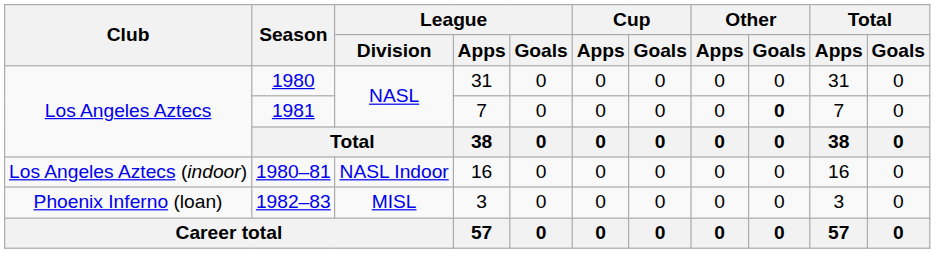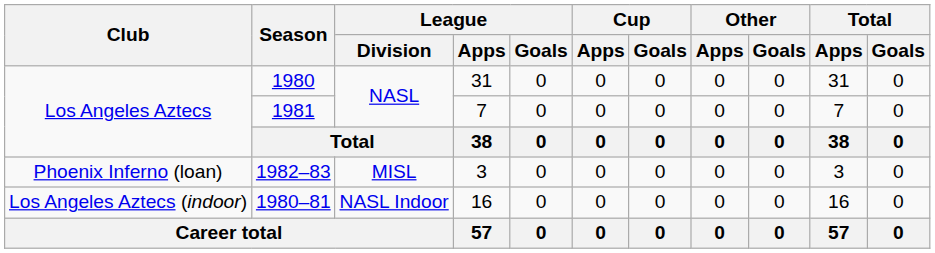1981 | Other / Goals: bold -> normal
rows swapped: 1980–81 <-> 1982–83
